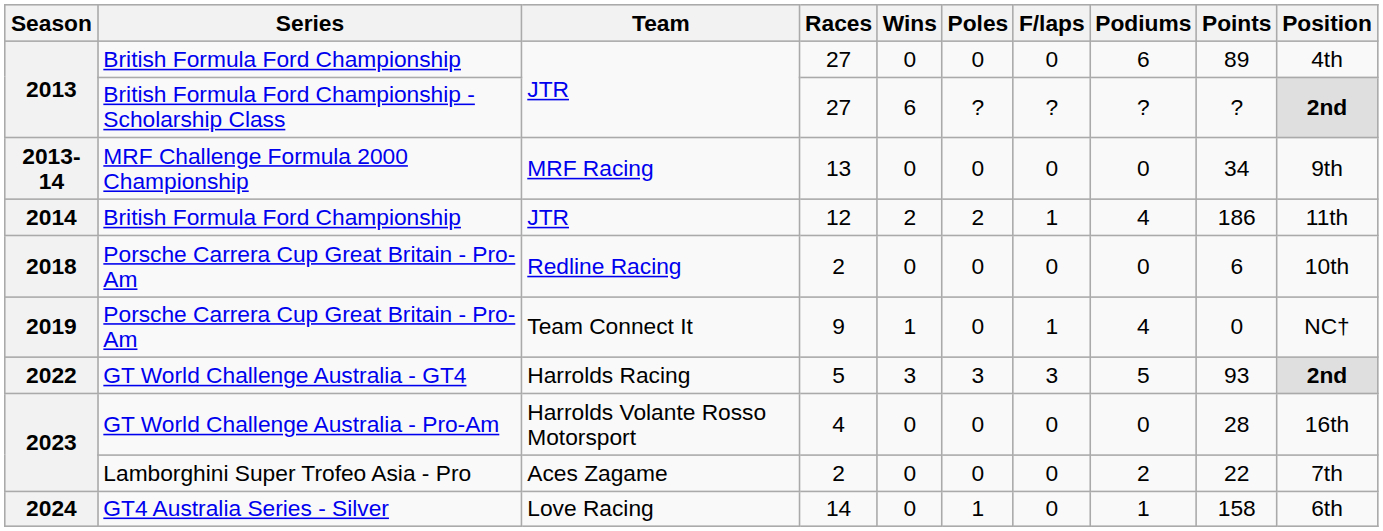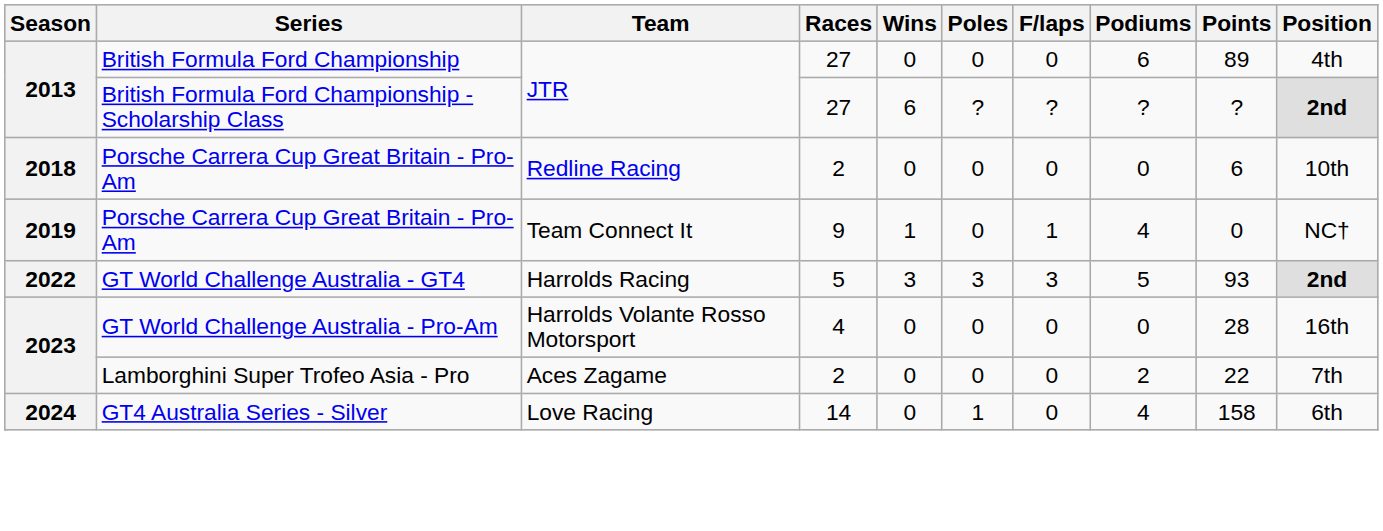- row: 2013-14 | MRF Challenge Formula 2000 Championship | MRF Racing | 13 | 0 | 0 | 0 | 0 | 34 | 9th
- row: 2014 | British Formula Ford Championship | JTR | 12 | 2 | 2 | 1 | 4 | 186 | 11th
2024 | Podiums: 1 -> 4
